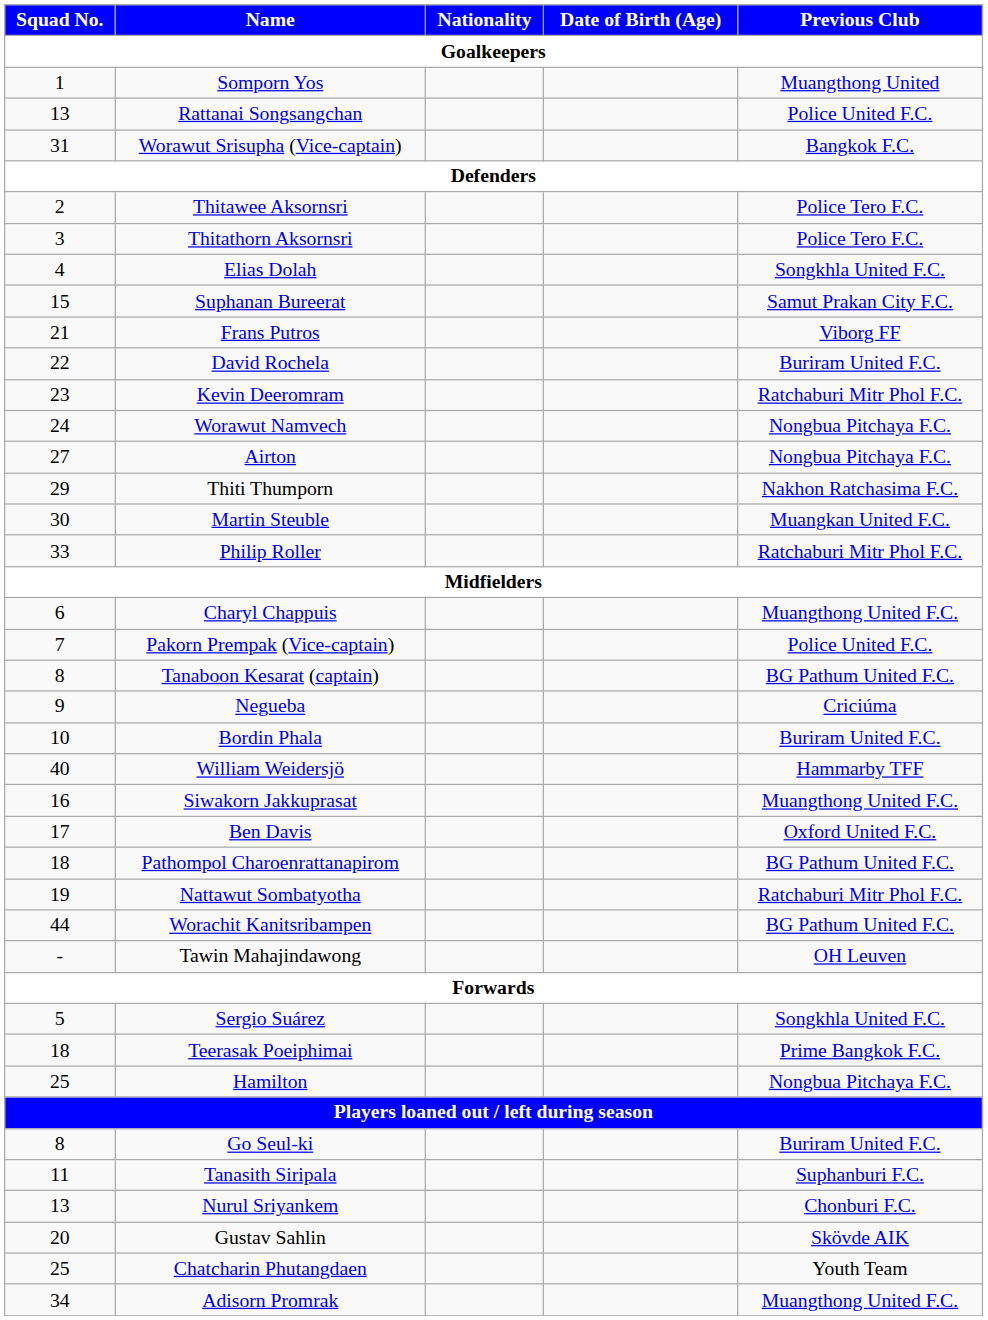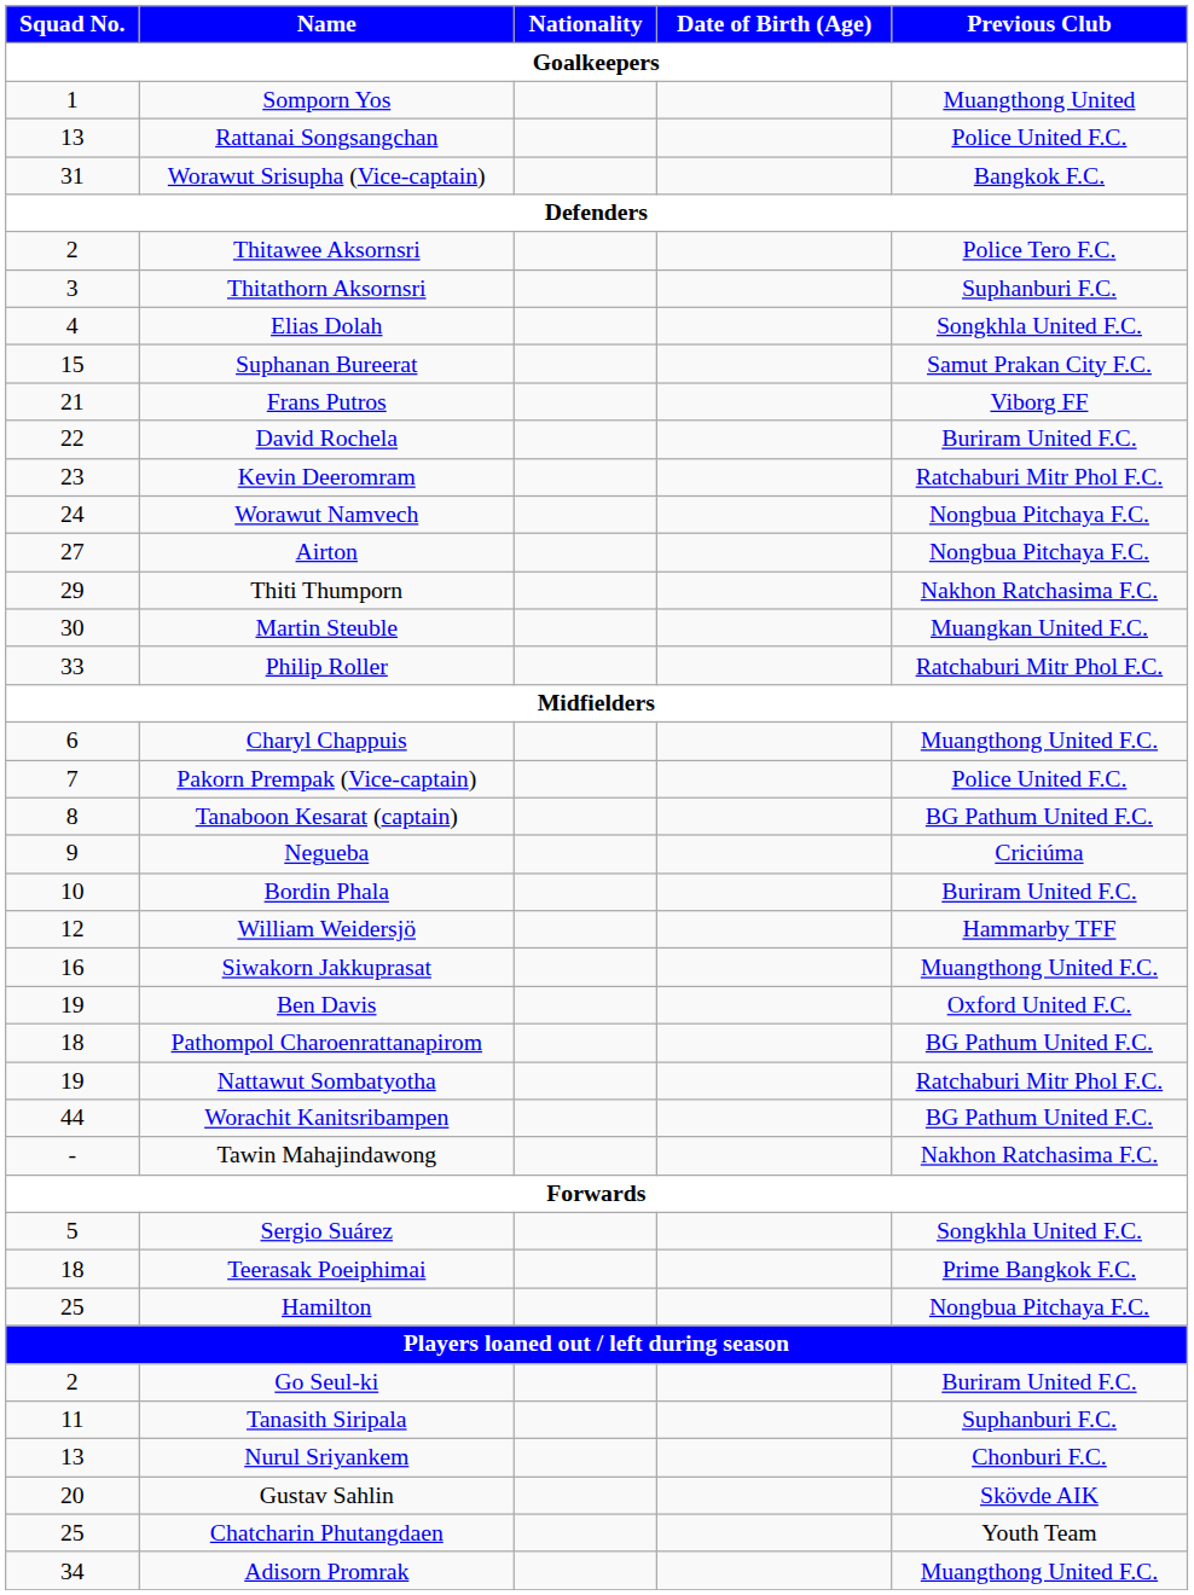Thitathorn Aksornsri | Previous Club: Police Tero F.C. -> Suphanburi F.C.
William Weidersjö | Squad No.: 40 -> 12
Ben Davis | Squad No.: 17 -> 19
Tawin Mahajindawong | Previous Club: OH Leuven -> Nakhon Ratchasima F.C.
Go Seul-ki | Squad No.: 8 -> 2
